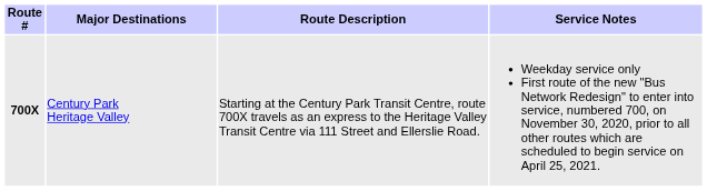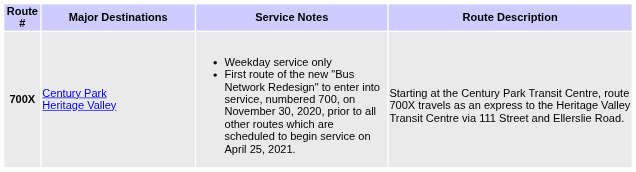columns swapped: Route Description <-> Service Notes
